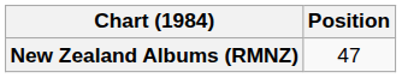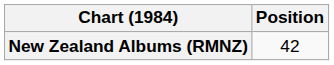New Zealand Albums (RMNZ) | Position: 47 -> 42
